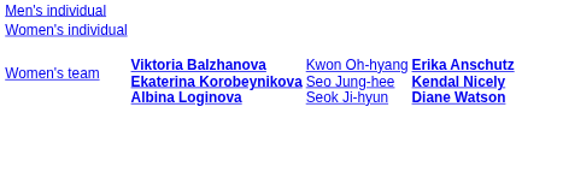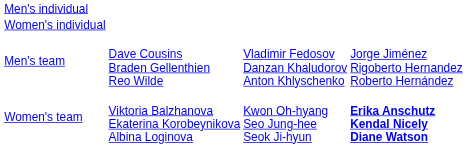+ row: Men's team | Dave Cousins Braden Gellenthien Reo Wilde | Vladimir Fedosov Danzan Khaludorov Anton Khlyschenko | Jorge Jiménez Rigoberto Hernandez Roberto Hernández
Women's team | column 2: bold -> normal
